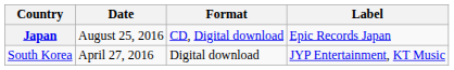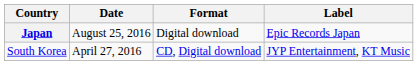Japan | Format: CD, Digital download -> Digital download
South Korea | Format: Digital download -> CD, Digital download
